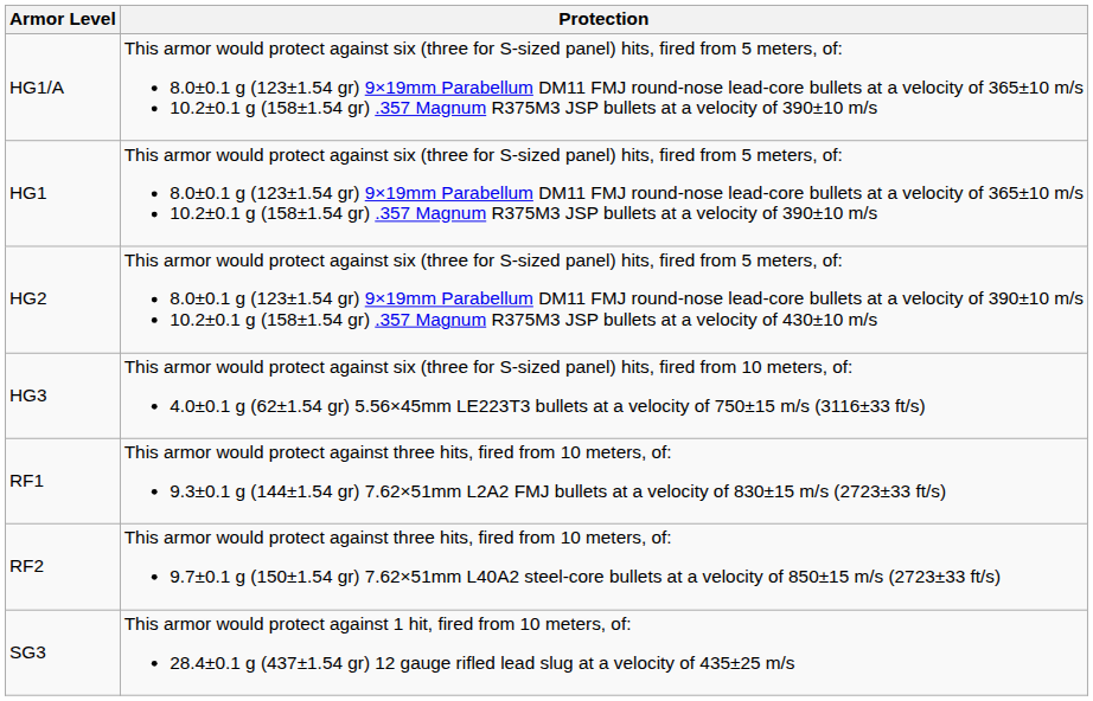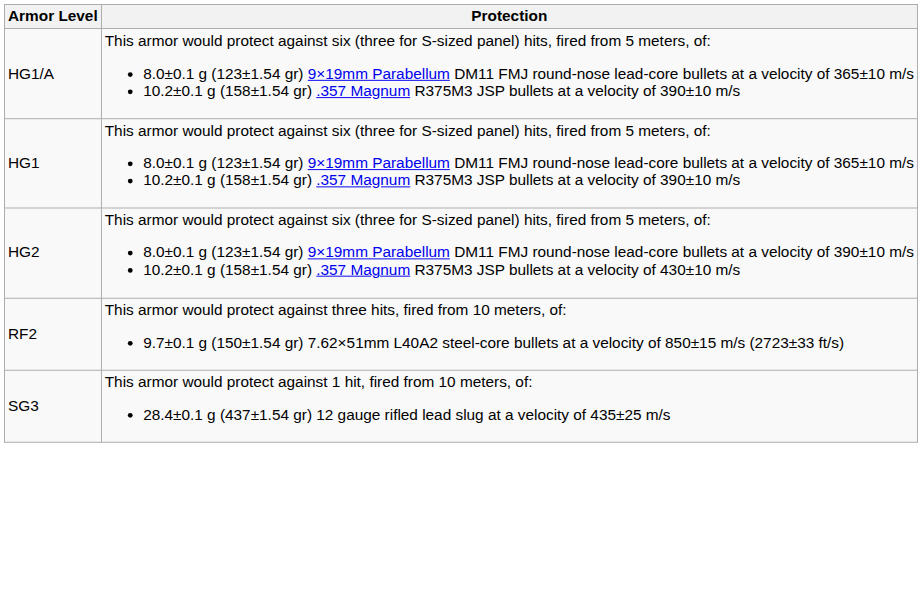- row: HG3 | This armor would protect against six (three for S-sized panel) hits, fired from 10 meters, of: 4.0±0.1 g (62±1.54 gr) 5.56×45mm LE223T3 bullets at a velocity of 750±15 m/s (3116±33 ft/s)
- row: RF1 | This armor would protect against three hits, fired from 10 meters, of: 9.3±0.1 g (144±1.54 gr) 7.62×51mm L2A2 FMJ bullets at a velocity of 830±15 m/s (2723±33 ft/s)
